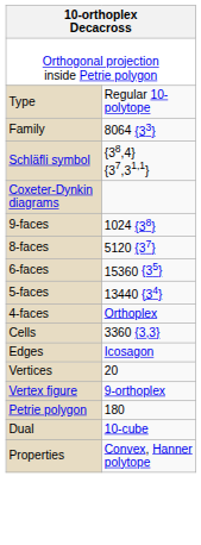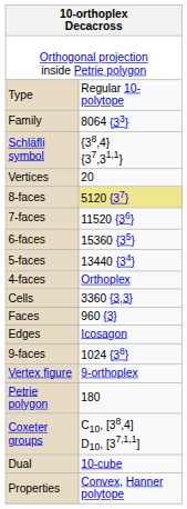- row: Coxeter-Dynkin diagrams
rows swapped: 9-faces <-> Vertices
8-faces | column 2: no background -> khaki background
+ row: 7-faces | 11520 {36}
+ row: Faces | 960 {3}
+ row: Coxeter groups | C10, [38,4] D10, [37,1,1]
